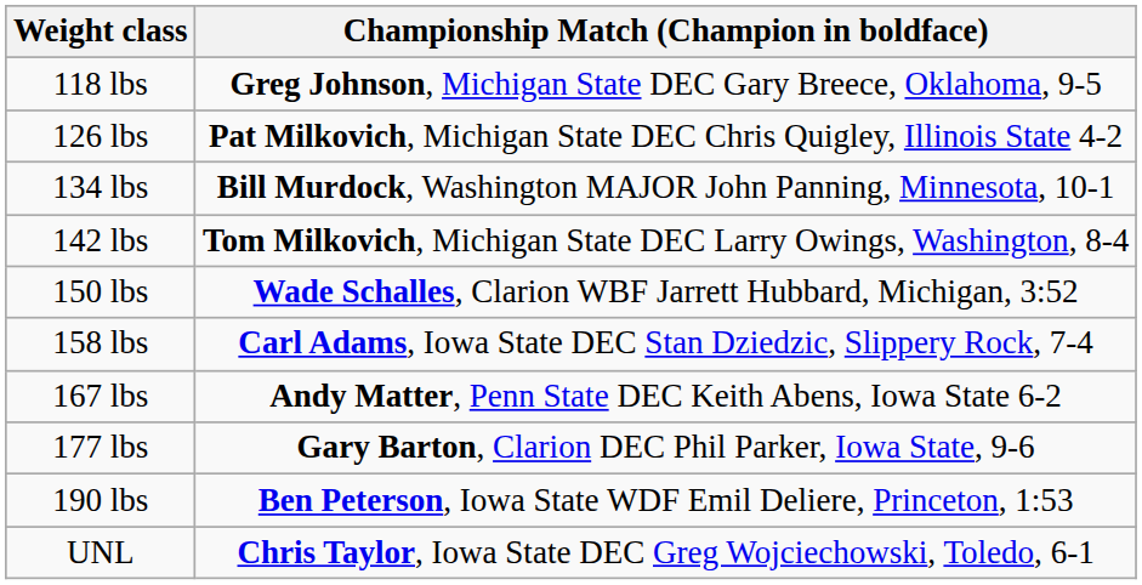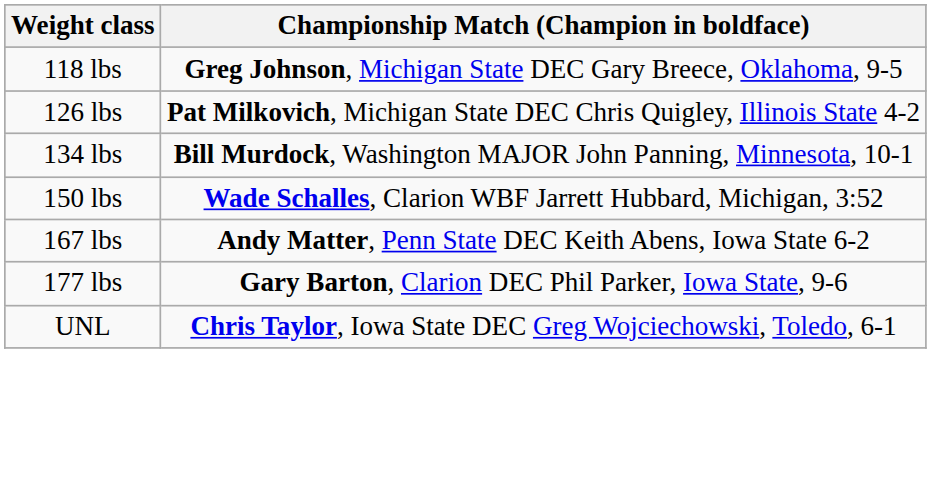- row: 142 lbs | Tom Milkovich, Michigan State DEC Larry Owings, Washington, 8-4
- row: 158 lbs | Carl Adams, Iowa State DEC Stan Dziedzic, Slippery Rock, 7-4
- row: 190 lbs | Ben Peterson, Iowa State WDF Emil Deliere, Princeton, 1:53
